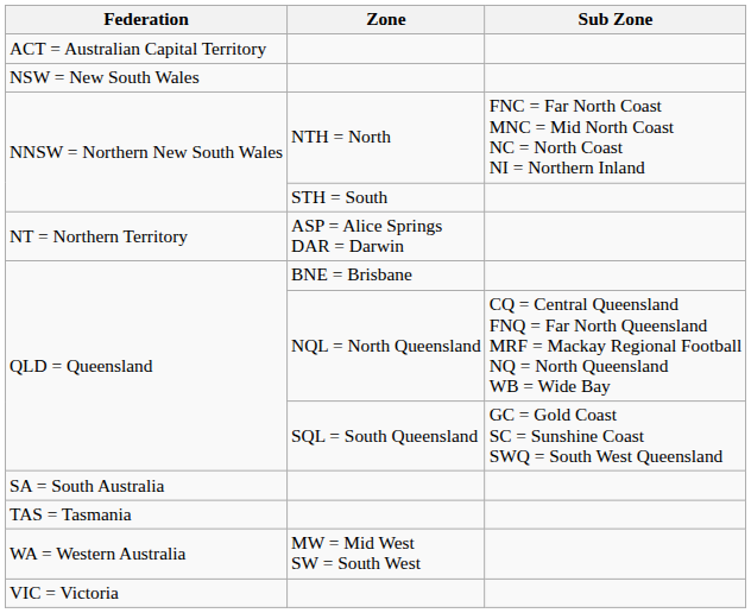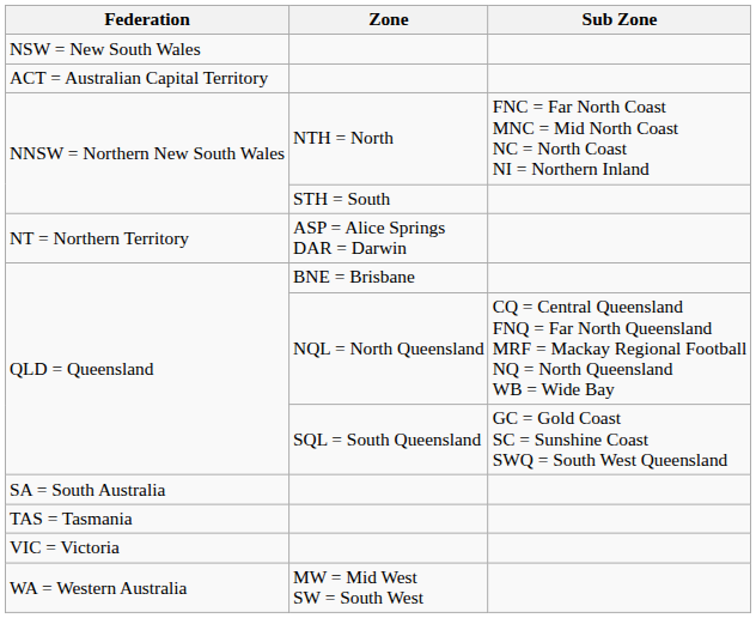rows swapped: ACT = Australian Capital Territory <-> NSW = New South Wales
rows swapped: VIC = Victoria <-> WA = Western Australia
